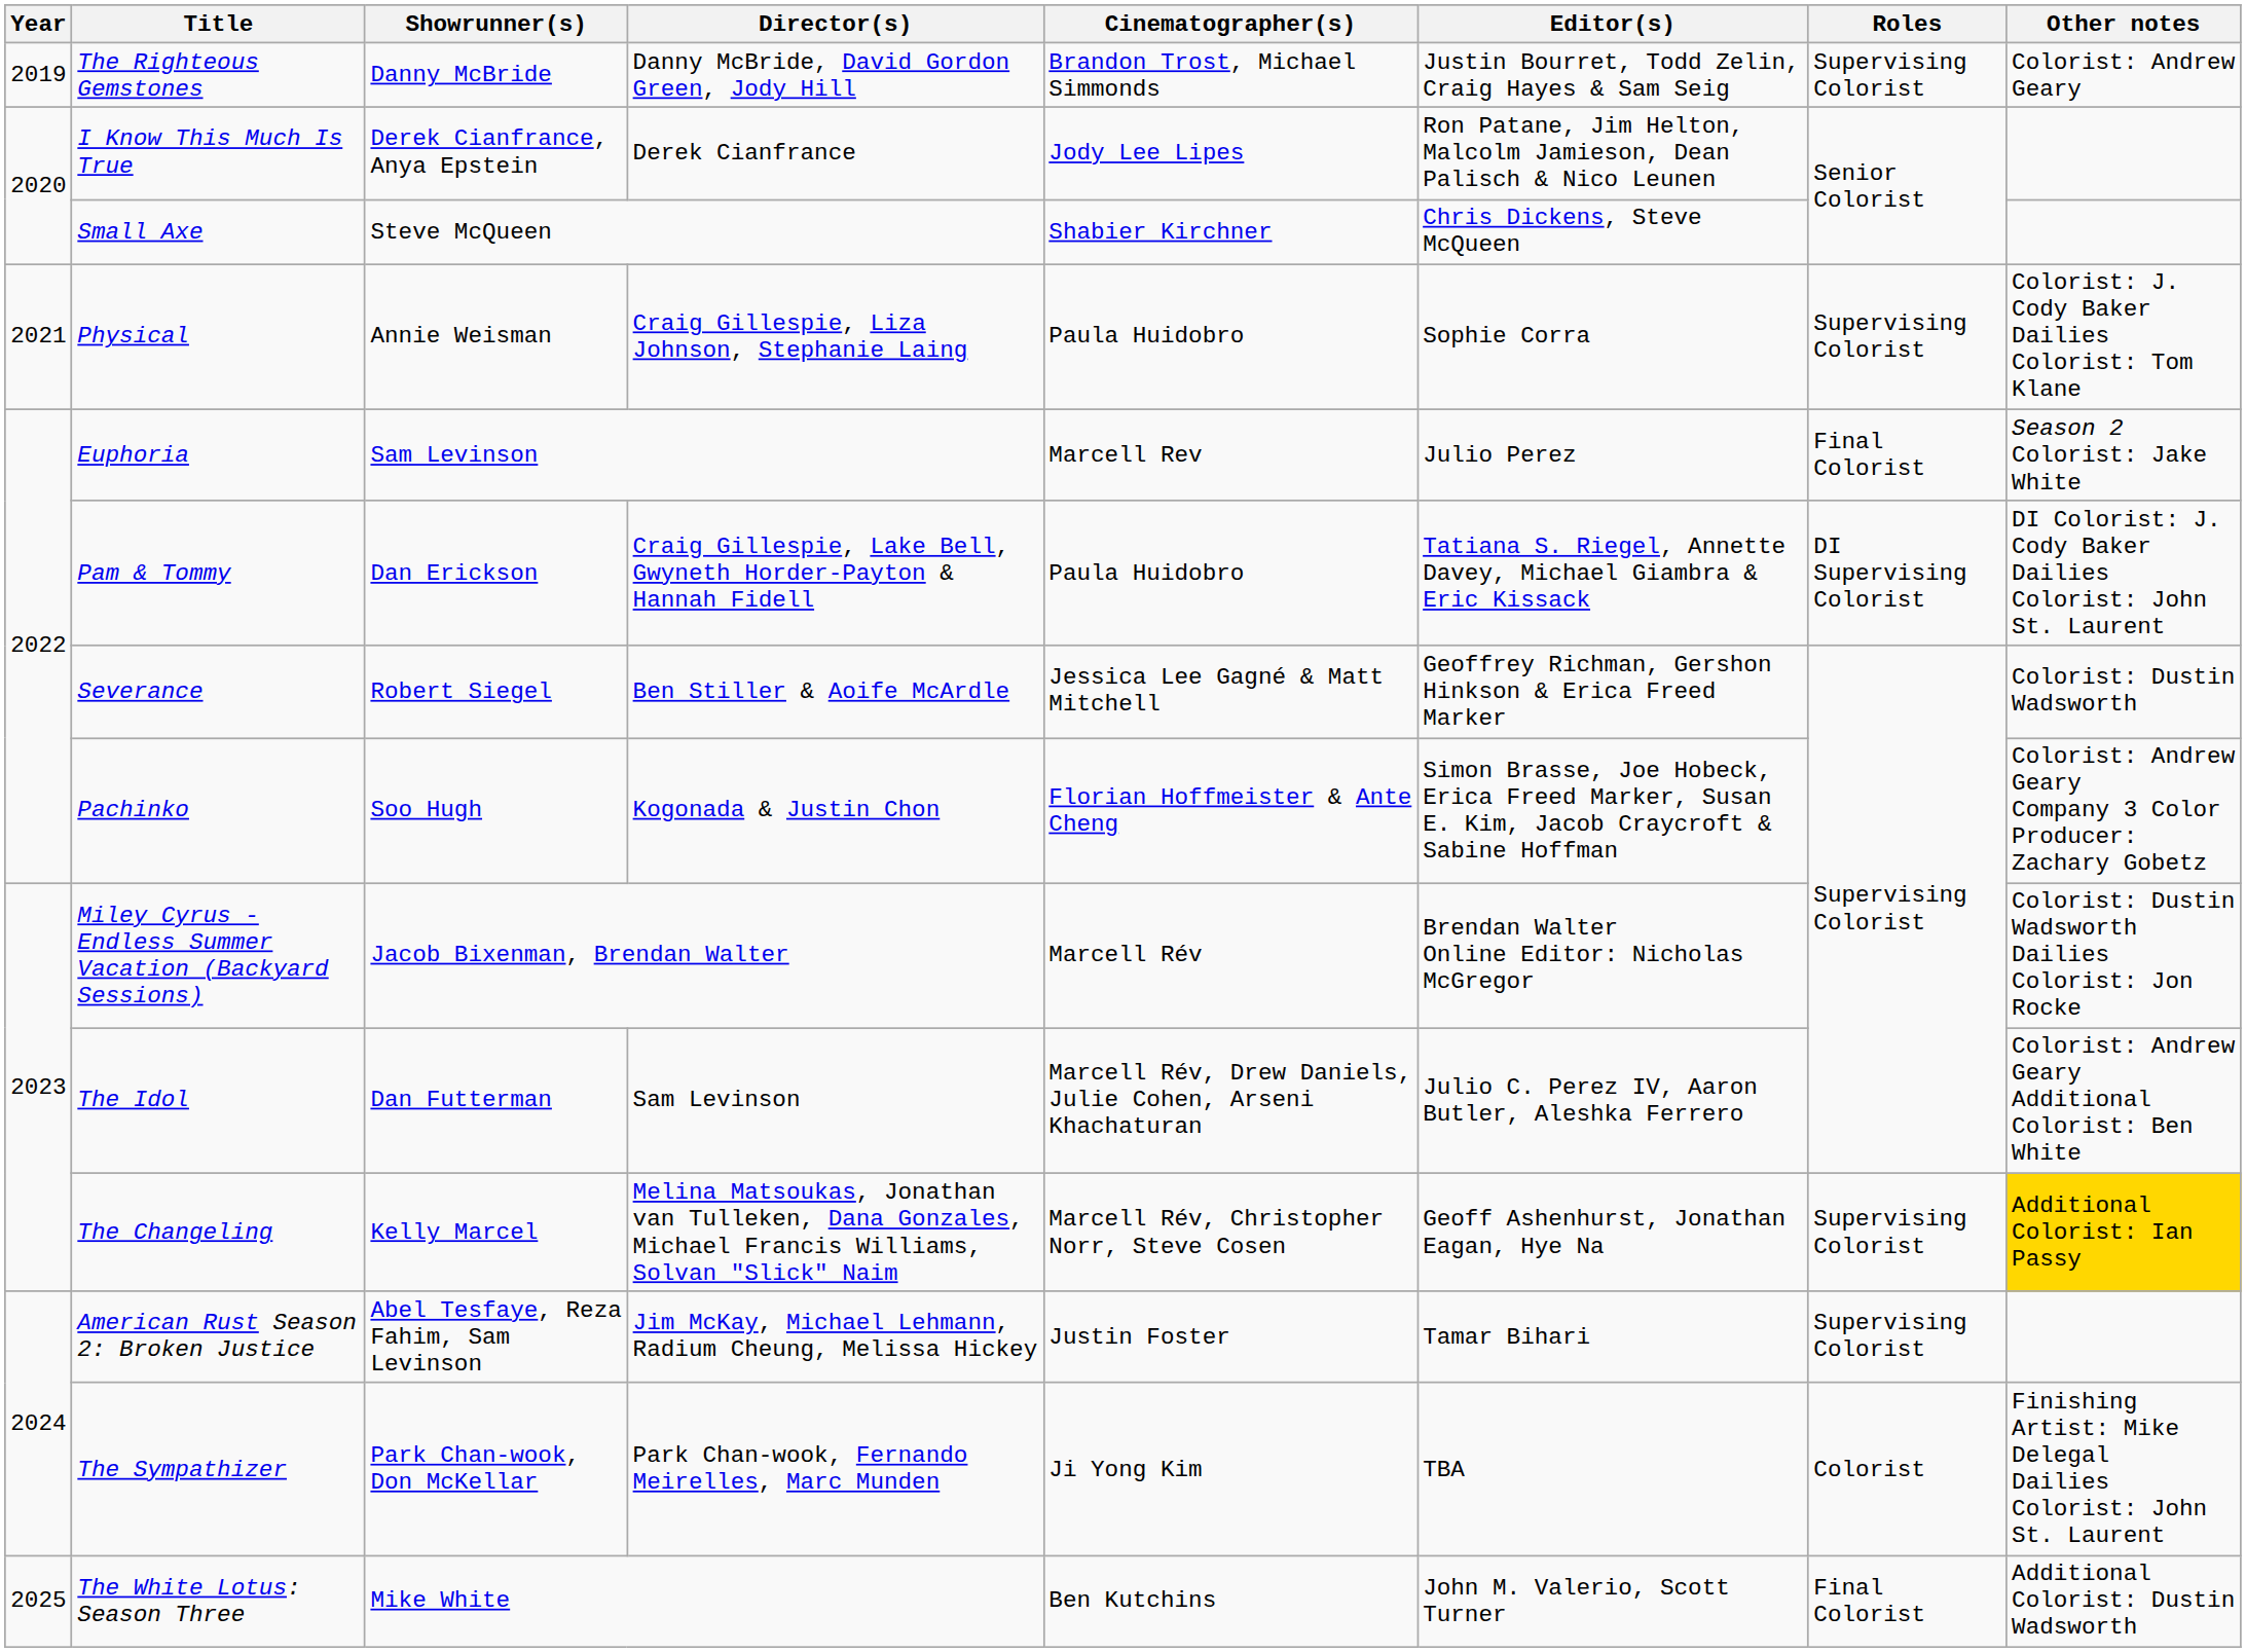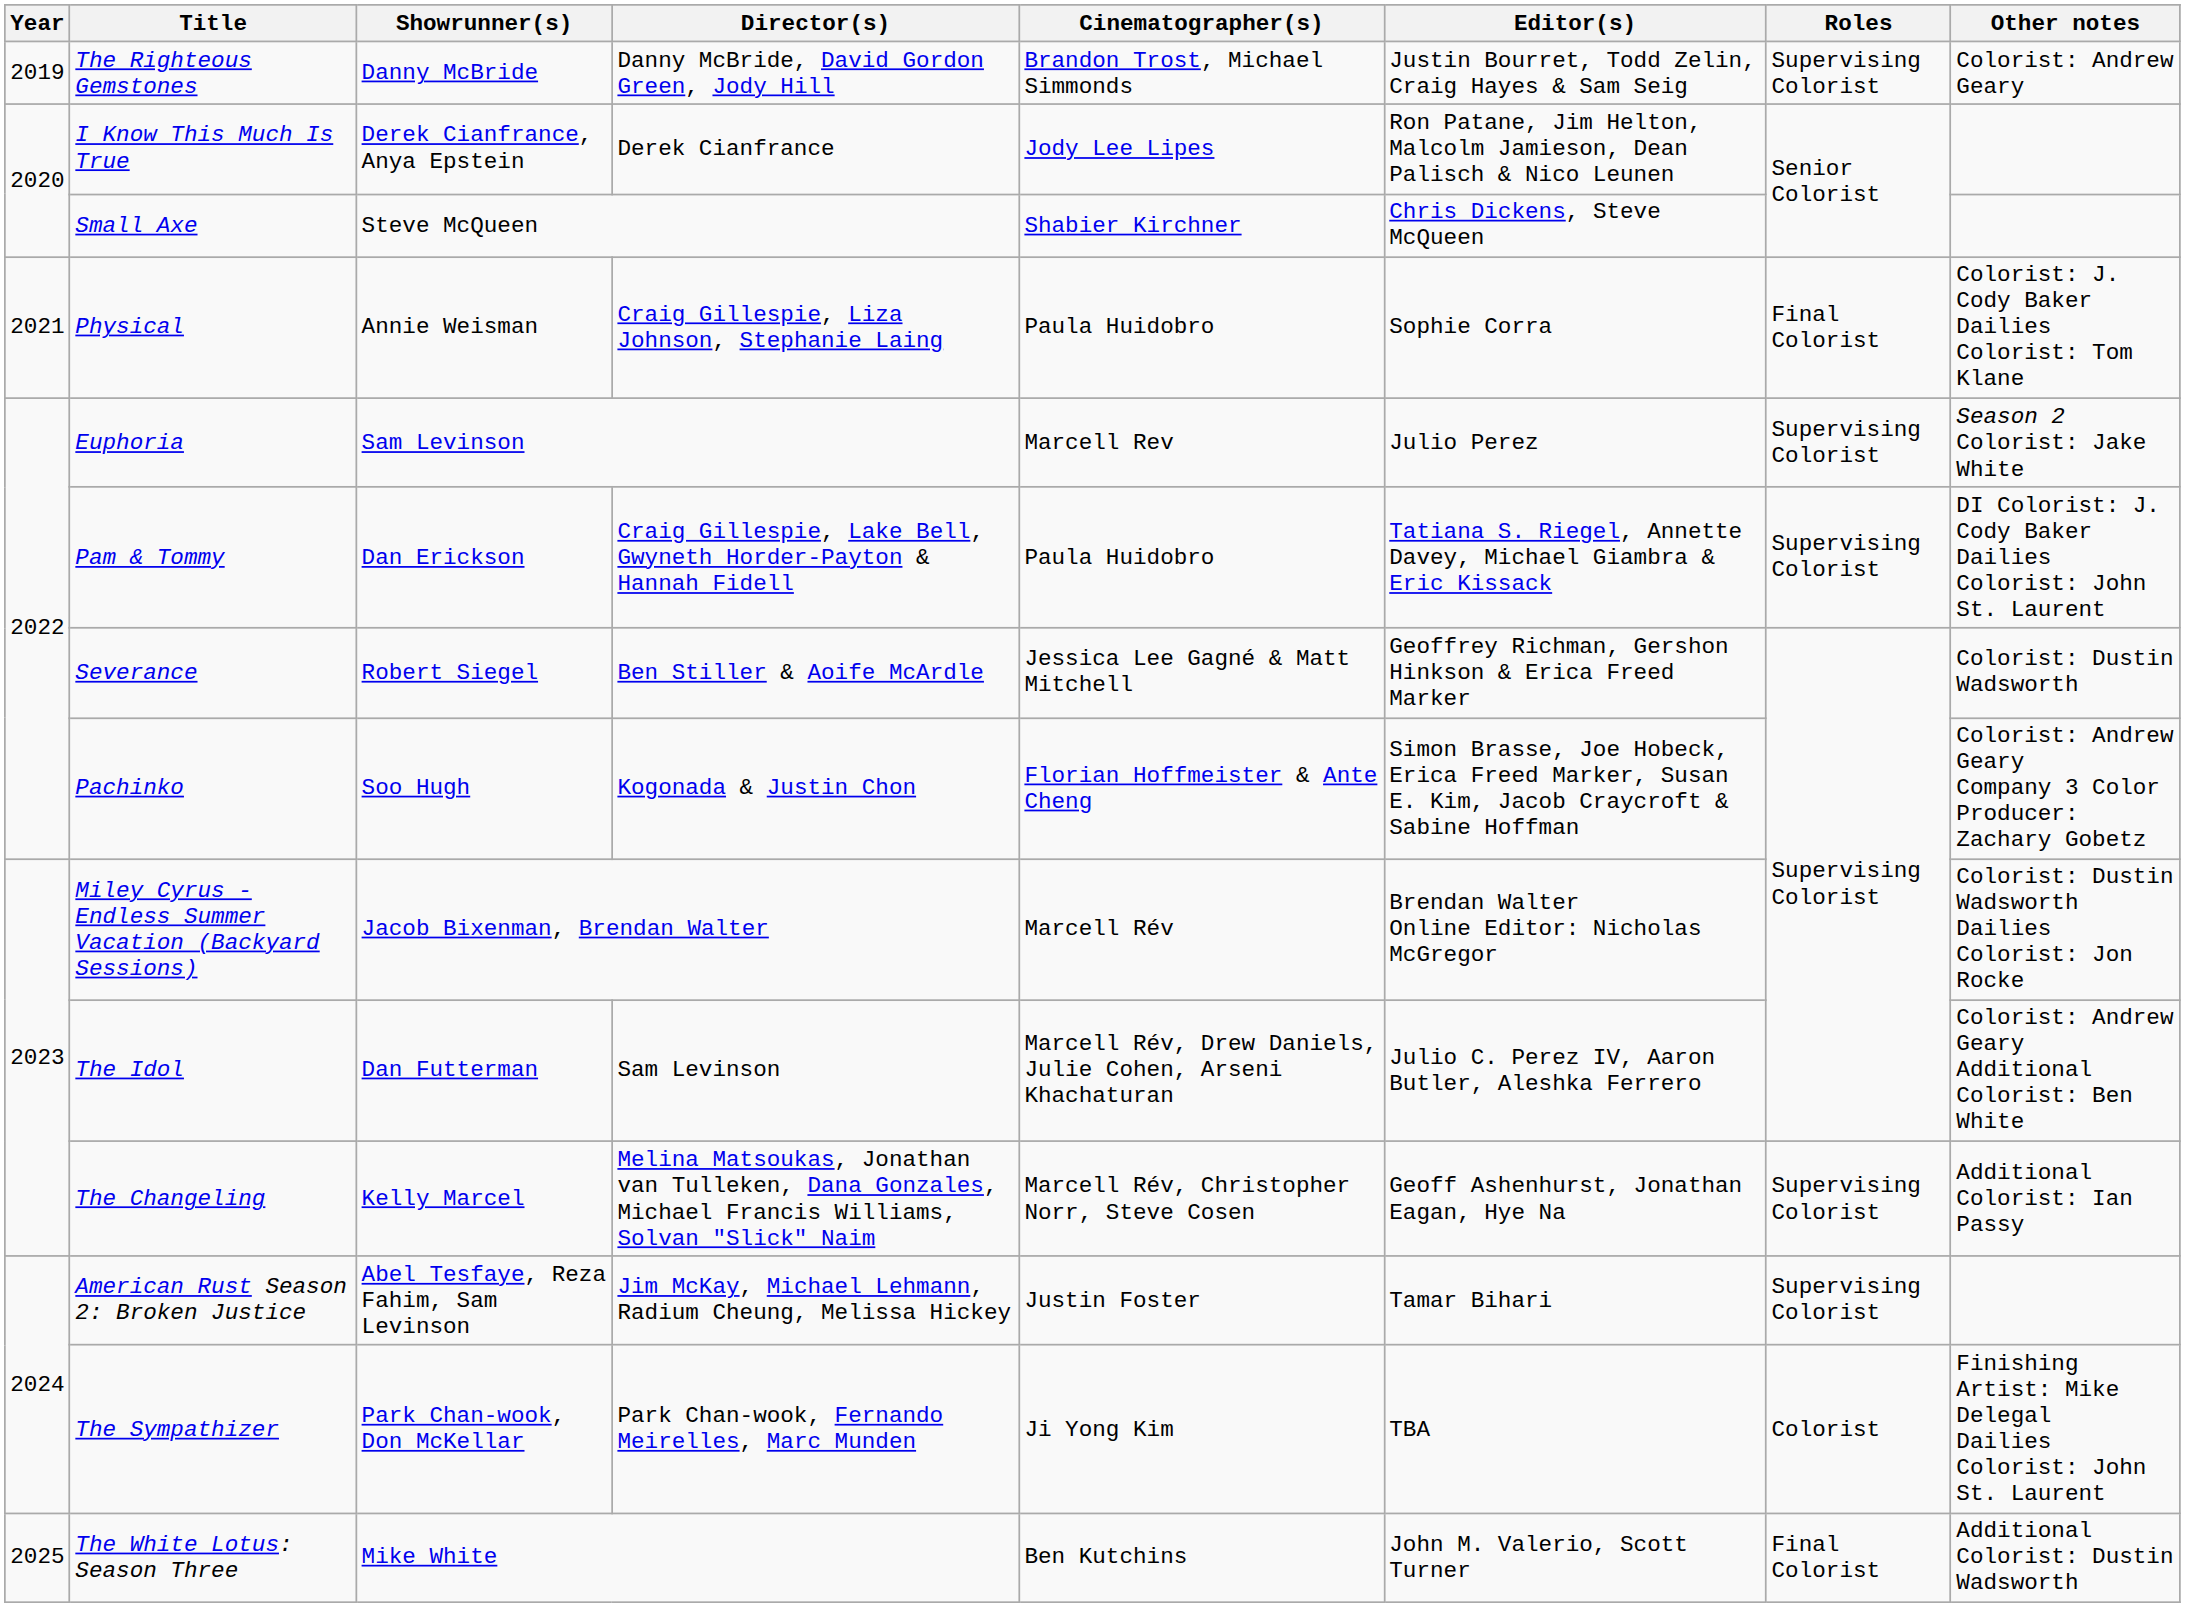Physical | Roles: Supervising Colorist -> Final Colorist
Euphoria | Roles: Final Colorist -> Supervising Colorist
Pam & Tommy | Roles: DI Supervising Colorist -> Supervising Colorist
The Changeling | Other notes: gold background -> no background
